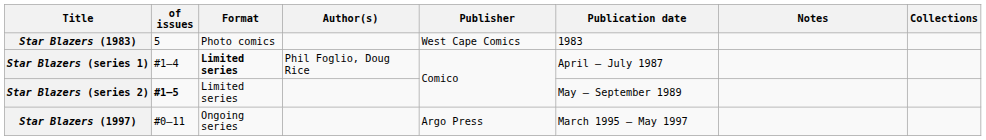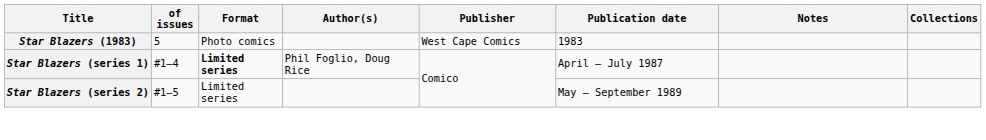Star Blazers (series 2) | of issues: bold -> normal
- row: Star Blazers (1997) | #0–11 | Ongoing series | Argo Press | March 1995 – May 1997
